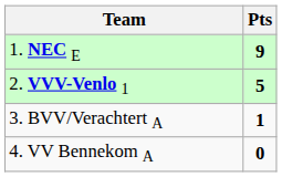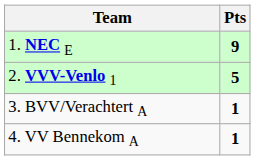4. VV Bennekom A | Pts: 0 -> 1
